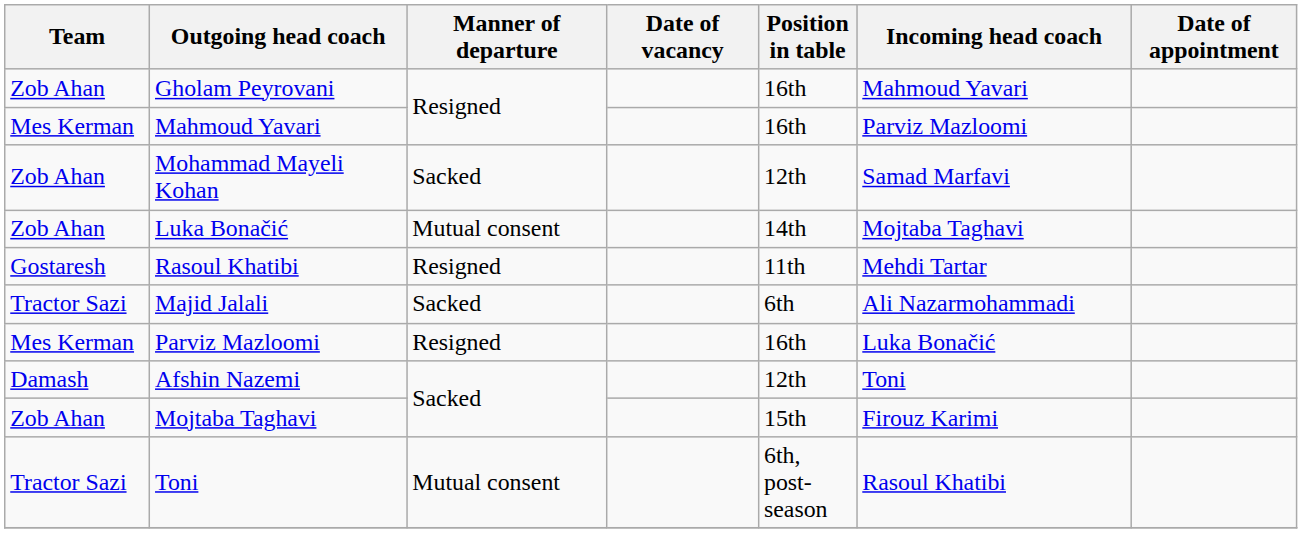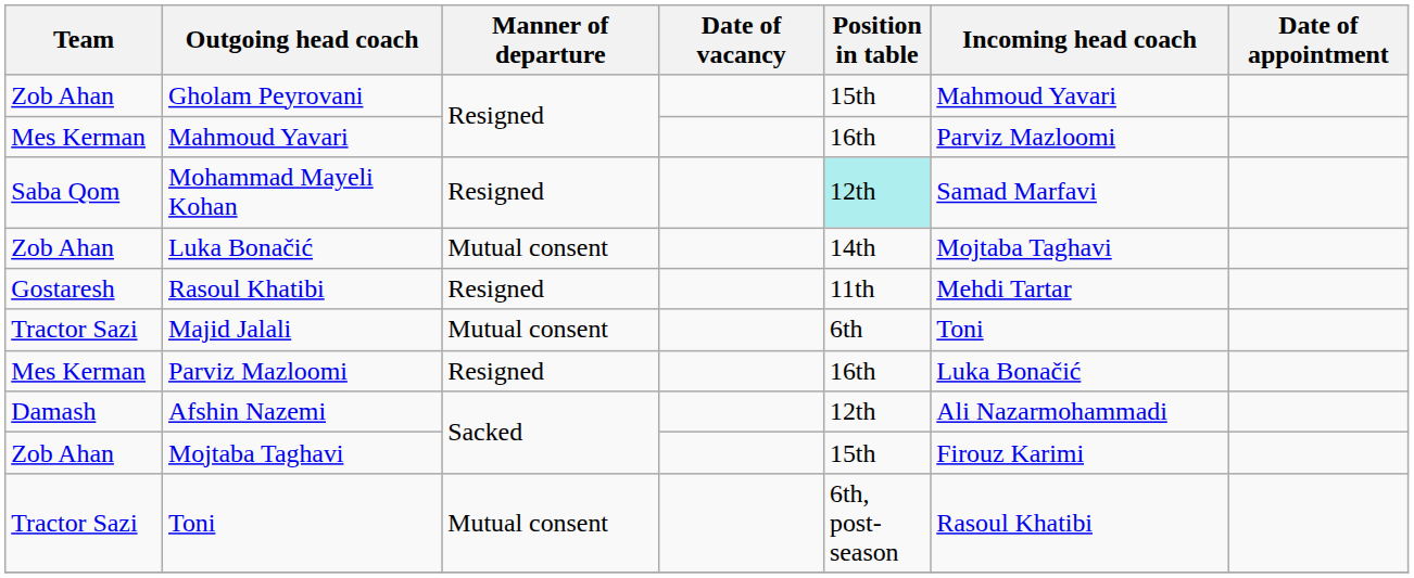Gholam Peyrovani | Position in table: 16th -> 15th
Mohammad Mayeli Kohan | Team: Zob Ahan -> Saba Qom
Mohammad Mayeli Kohan | Manner of departure: Sacked -> Resigned
Mohammad Mayeli Kohan | Position in table: no background -> paleturquoise background
Majid Jalali | Manner of departure: Sacked -> Mutual consent
Majid Jalali | Incoming head coach: Ali Nazarmohammadi -> Toni
Afshin Nazemi | Incoming head coach: Toni -> Ali Nazarmohammadi
